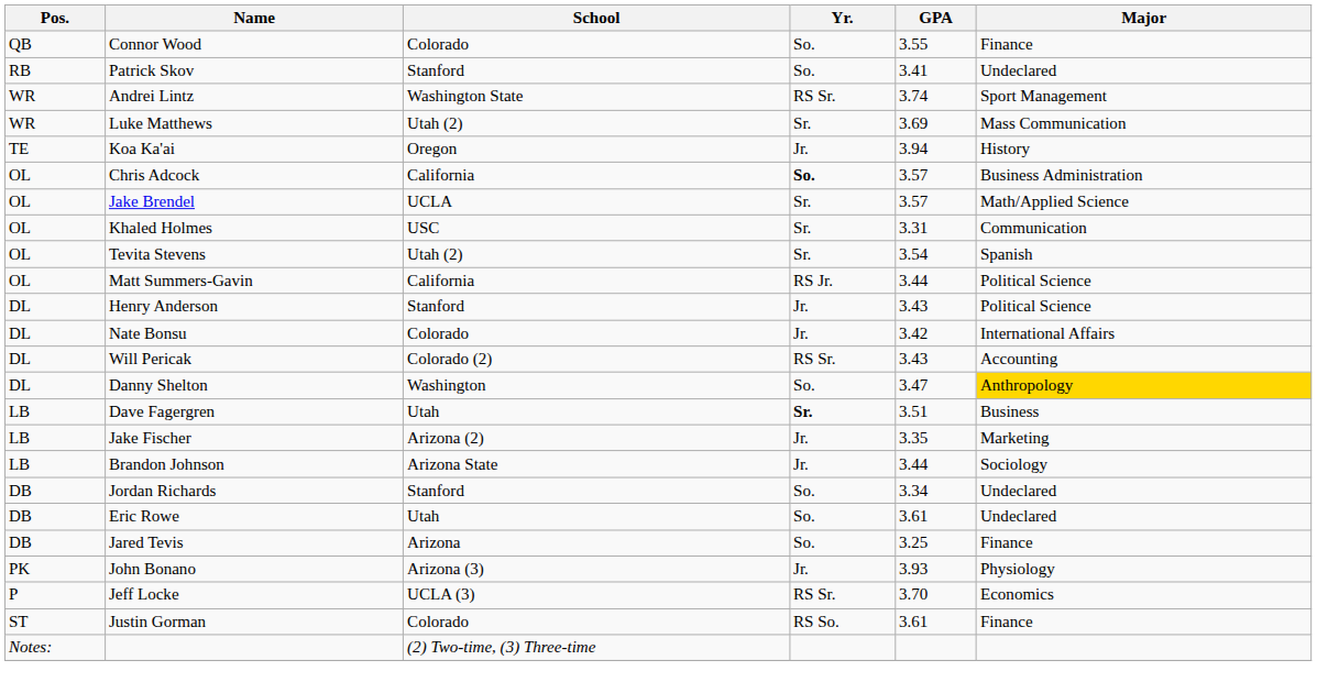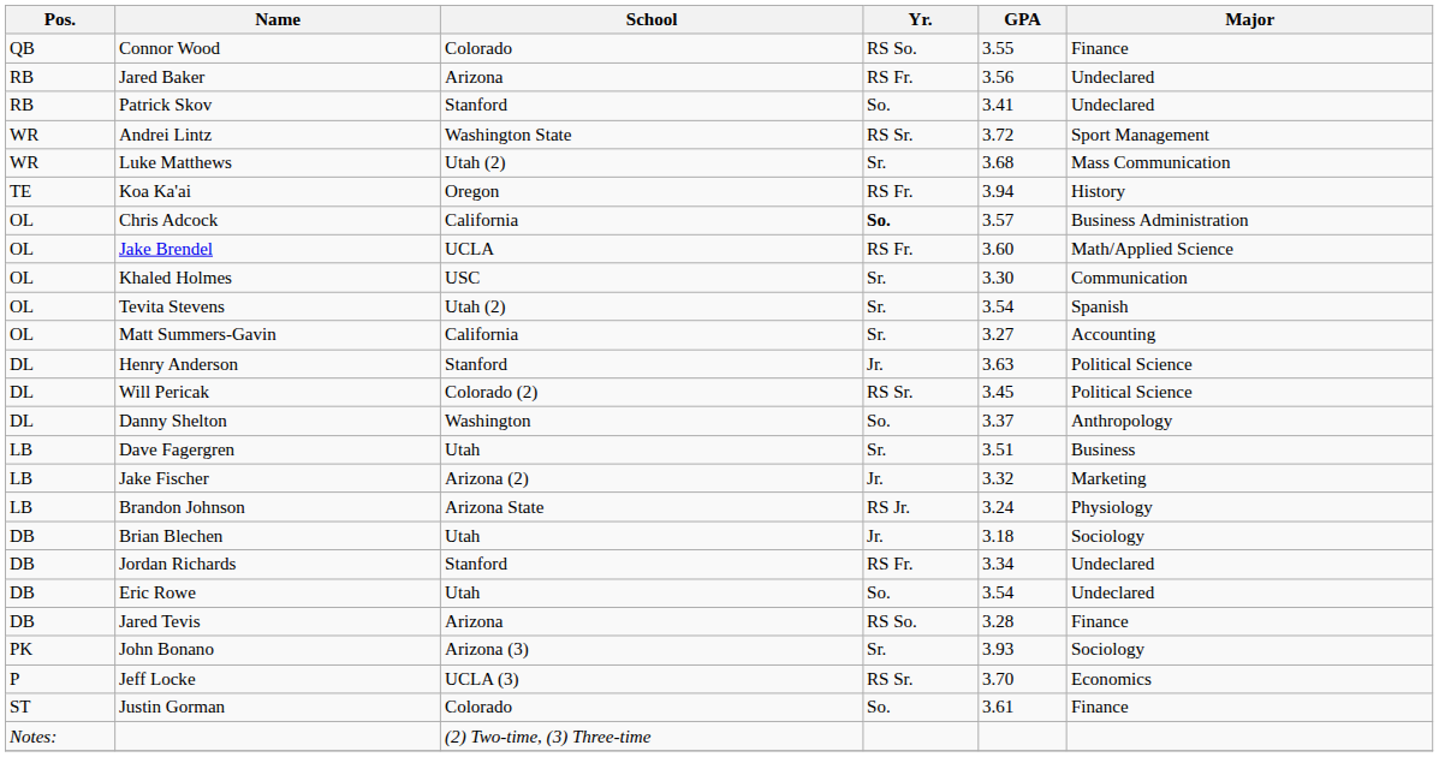Connor Wood | Yr.: So. -> RS So.
+ row: RB | Jared Baker | Arizona | RS Fr. | 3.56 | Undeclared
Andrei Lintz | GPA: 3.74 -> 3.72
Luke Matthews | GPA: 3.69 -> 3.68
Koa Ka'ai | Yr.: Jr. -> RS Fr.
Jake Brendel | Yr.: Sr. -> RS Fr.
Jake Brendel | GPA: 3.57 -> 3.60
Khaled Holmes | GPA: 3.31 -> 3.30
Matt Summers-Gavin | Yr.: RS Jr. -> Sr.
Matt Summers-Gavin | GPA: 3.44 -> 3.27
Matt Summers-Gavin | Major: Political Science -> Accounting
Henry Anderson | GPA: 3.43 -> 3.63
- row: DL | Nate Bonsu | Colorado | Jr. | 3.42 | International Affairs
Will Pericak | GPA: 3.43 -> 3.45
Will Pericak | Major: Accounting -> Political Science
Danny Shelton | GPA: 3.47 -> 3.37
Danny Shelton | Major: gold background -> no background
Dave Fagergren | Yr.: bold -> normal
Jake Fischer | GPA: 3.35 -> 3.32
Brandon Johnson | Yr.: Jr. -> RS Jr.
Brandon Johnson | GPA: 3.44 -> 3.24
Brandon Johnson | Major: Sociology -> Physiology
+ row: DB | Brian Blechen | Utah | Jr. | 3.18 | Sociology
Jordan Richards | Yr.: So. -> RS Fr.
Eric Rowe | GPA: 3.61 -> 3.54
Jared Tevis | Yr.: So. -> RS So.
Jared Tevis | GPA: 3.25 -> 3.28
John Bonano | Yr.: Jr. -> Sr.
John Bonano | Major: Physiology -> Sociology
Justin Gorman | Yr.: RS So. -> So.
